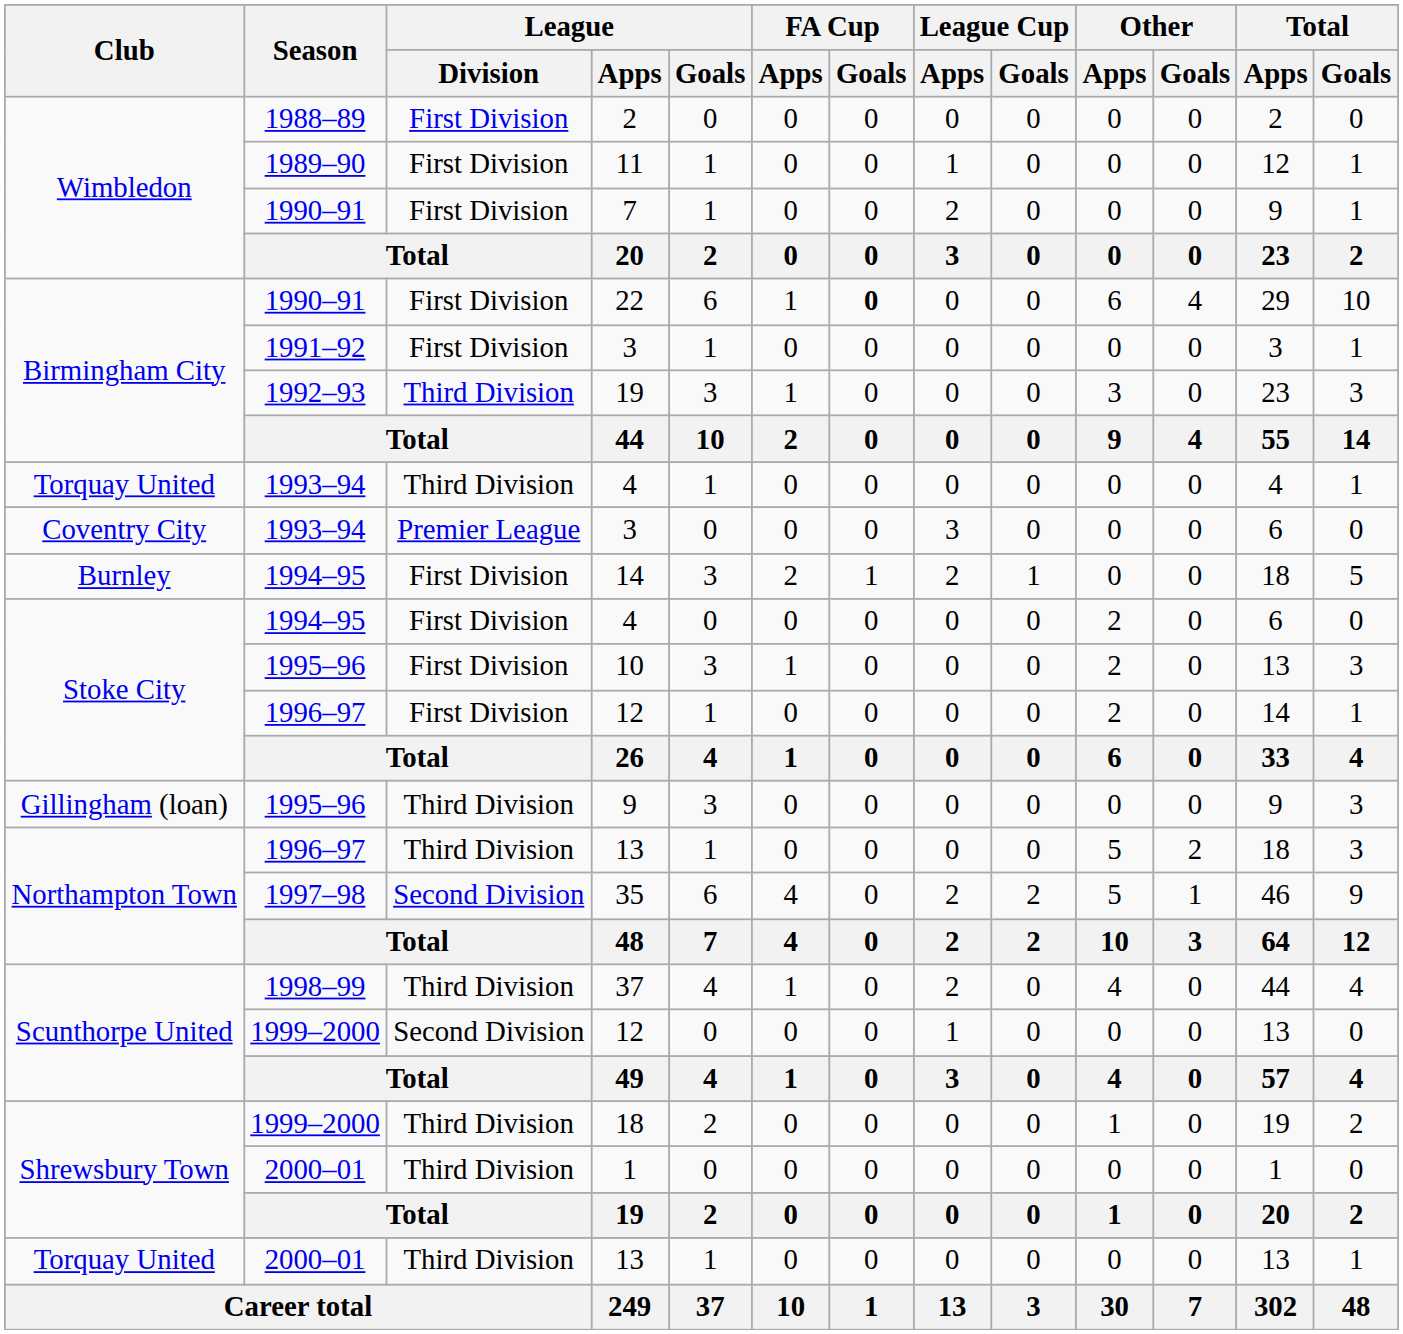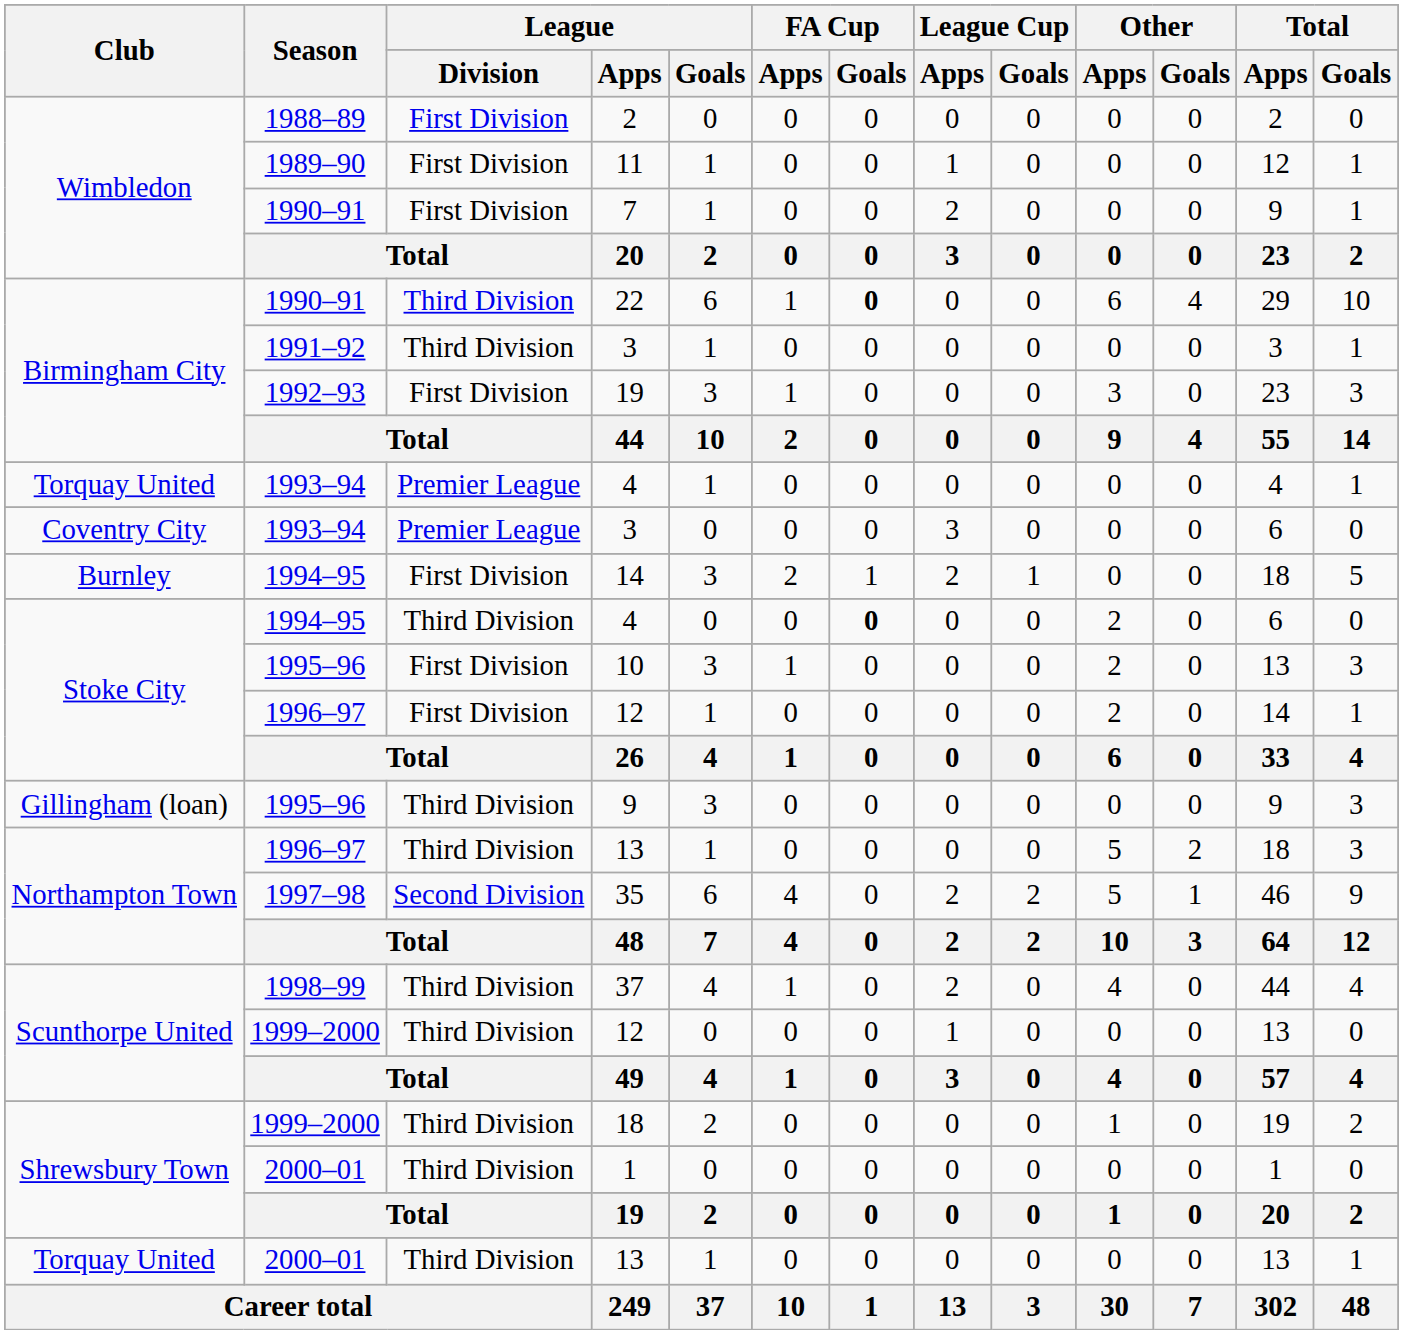22 | League / Division: First Division -> Third Division
1991–92 / 3 | League / Division: First Division -> Third Division
1992–93 / 19 | League / Division: Third Division -> First Division
1993–94 / 4 | League / Division: Third Division -> Premier League
1994–95 / 4 | League / Division: First Division -> Third Division
1994–95 / 4 | FA Cup / Goals: normal -> bold
1999–2000 / 12 | League / Division: Second Division -> Third Division
